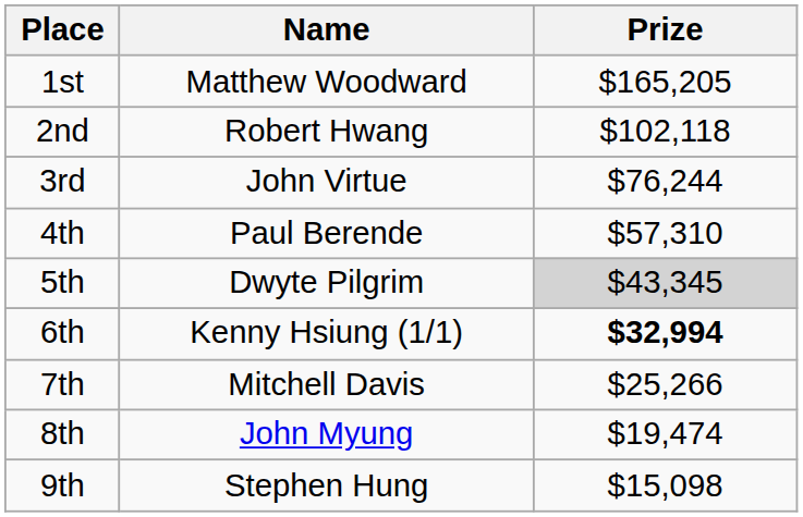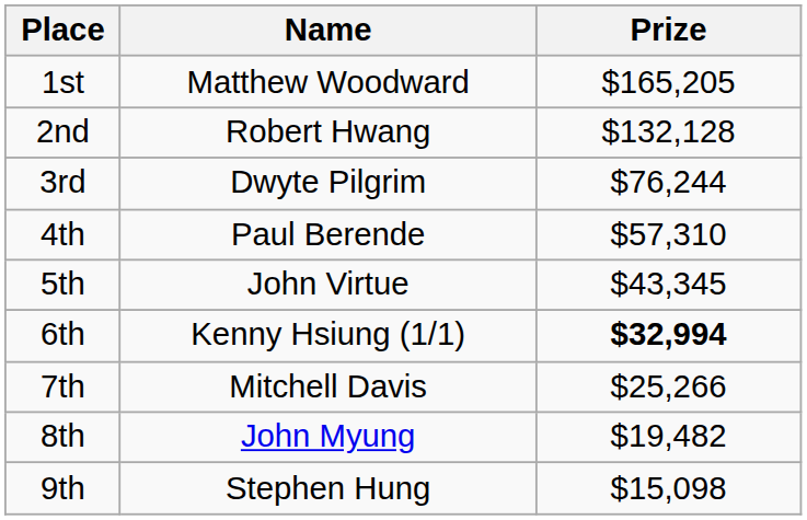2nd | Prize: $102,118 -> $132,128
3rd | Name: John Virtue -> Dwyte Pilgrim
5th | Name: Dwyte Pilgrim -> John Virtue
5th | Prize: lightgrey background -> no background
8th | Prize: $19,474 -> $19,482
